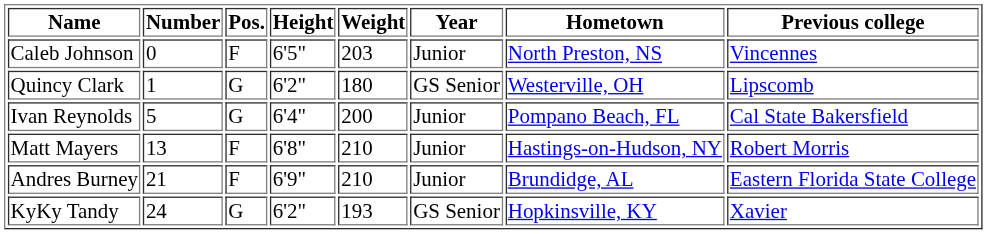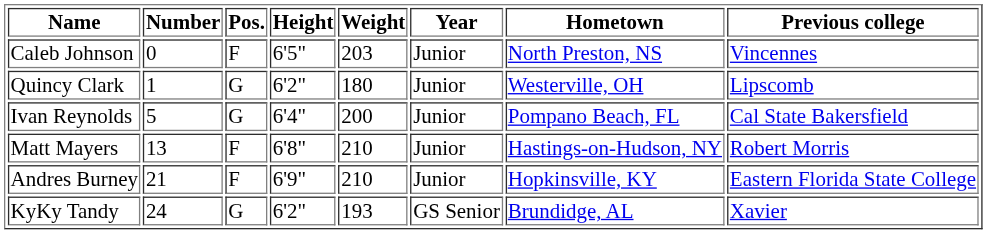Quincy Clark | Year: GS Senior -> Junior
Andres Burney | Hometown: Brundidge, AL -> Hopkinsville, KY
KyKy Tandy | Hometown: Hopkinsville, KY -> Brundidge, AL
